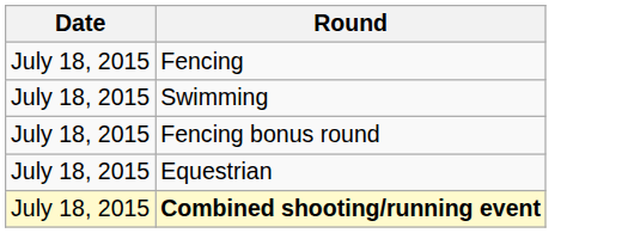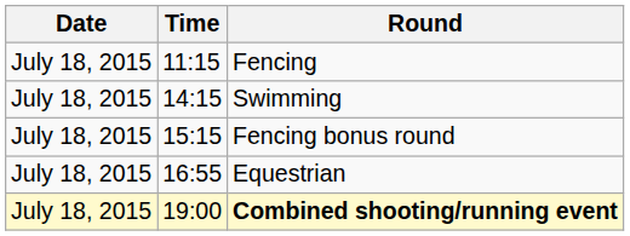+ column: Time | 11:15 | 14:15 | 15:15 | 16:55 | 19:00
